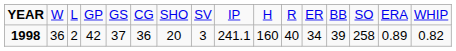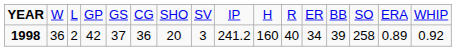1998 | column 9: 241.1 -> 241.2
1998 | column 16: 0.82 -> 0.92
